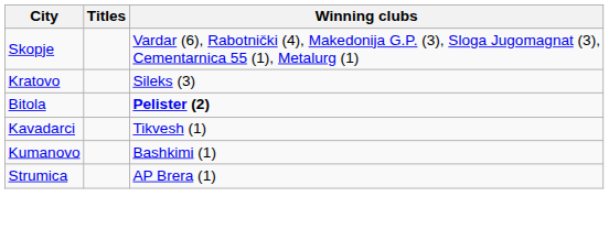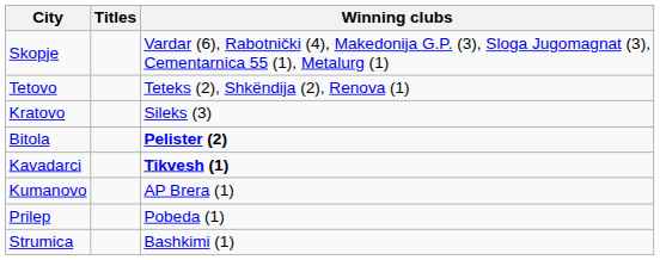+ row: Tetovo | Teteks (2), Shkëndija (2), Renova (1)
Kavadarci | Winning clubs: normal -> bold
Kumanovo | Winning clubs: Bashkimi (1) -> AP Brera (1)
+ row: Prilep | Pobeda (1)
Strumica | Winning clubs: AP Brera (1) -> Bashkimi (1)
